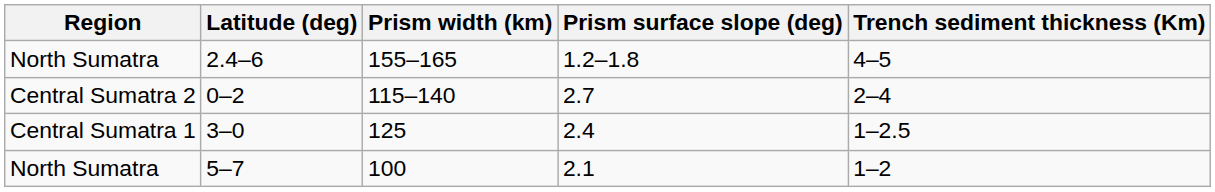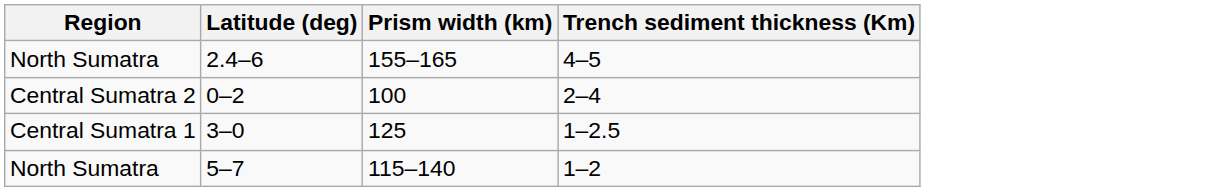- column: Prism surface slope (deg) | 1.2–1.8 | 2.7 | 2.4 | 2.1
0–2 | Prism width (km): 115–140 -> 100
5–7 | Prism width (km): 100 -> 115–140
